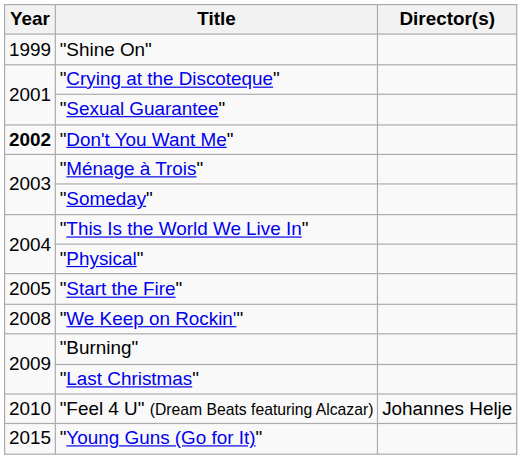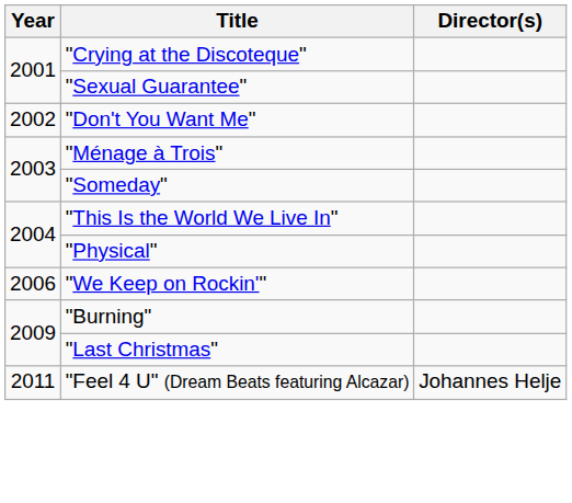- row: 1999 | "Shine On"
"Don't You Want Me" | Year: bold -> normal
- row: 2005 | "Start the Fire"
"We Keep on Rockin'" | Year: 2008 -> 2006
"Feel 4 U" (Dream Beats featuring Alcazar) | Year: 2010 -> 2011
- row: 2015 | "Young Guns (Go for It)"
